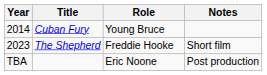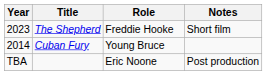rows swapped: Cuban Fury <-> The Shepherd
